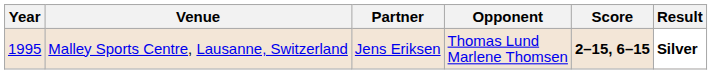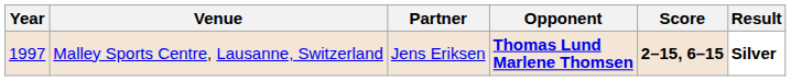Malley Sports Centre, Lausanne, Switzerland | Year: 1995 -> 1997
Malley Sports Centre, Lausanne, Switzerland | Opponent: normal -> bold
